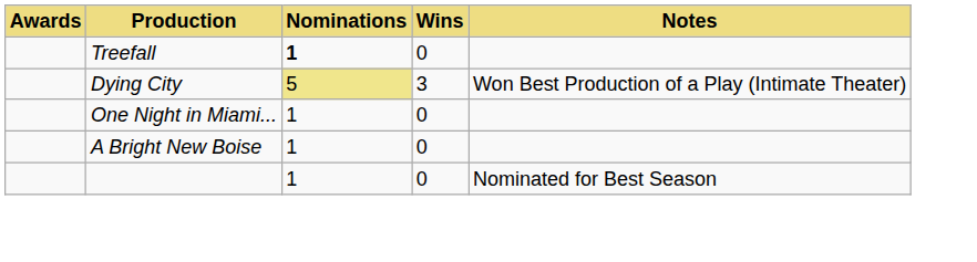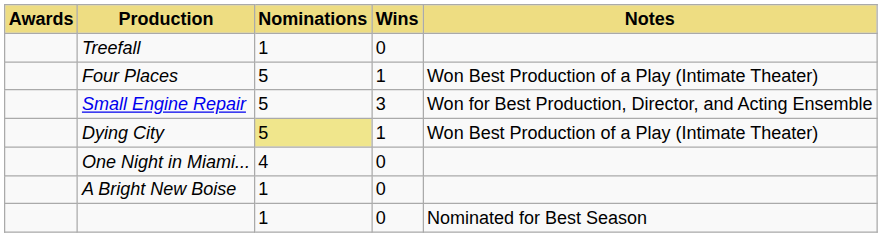Treefall | Nominations: bold -> normal
+ row: Four Places | 5 | 1 | Won Best Production of a Play (Intimate Theater)
+ row: Small Engine Repair | 5 | 3 | Won for Best Production, Director, and Acting Ensemble
Dying City | Wins: 3 -> 1
One Night in Miami... | Nominations: 1 -> 4
